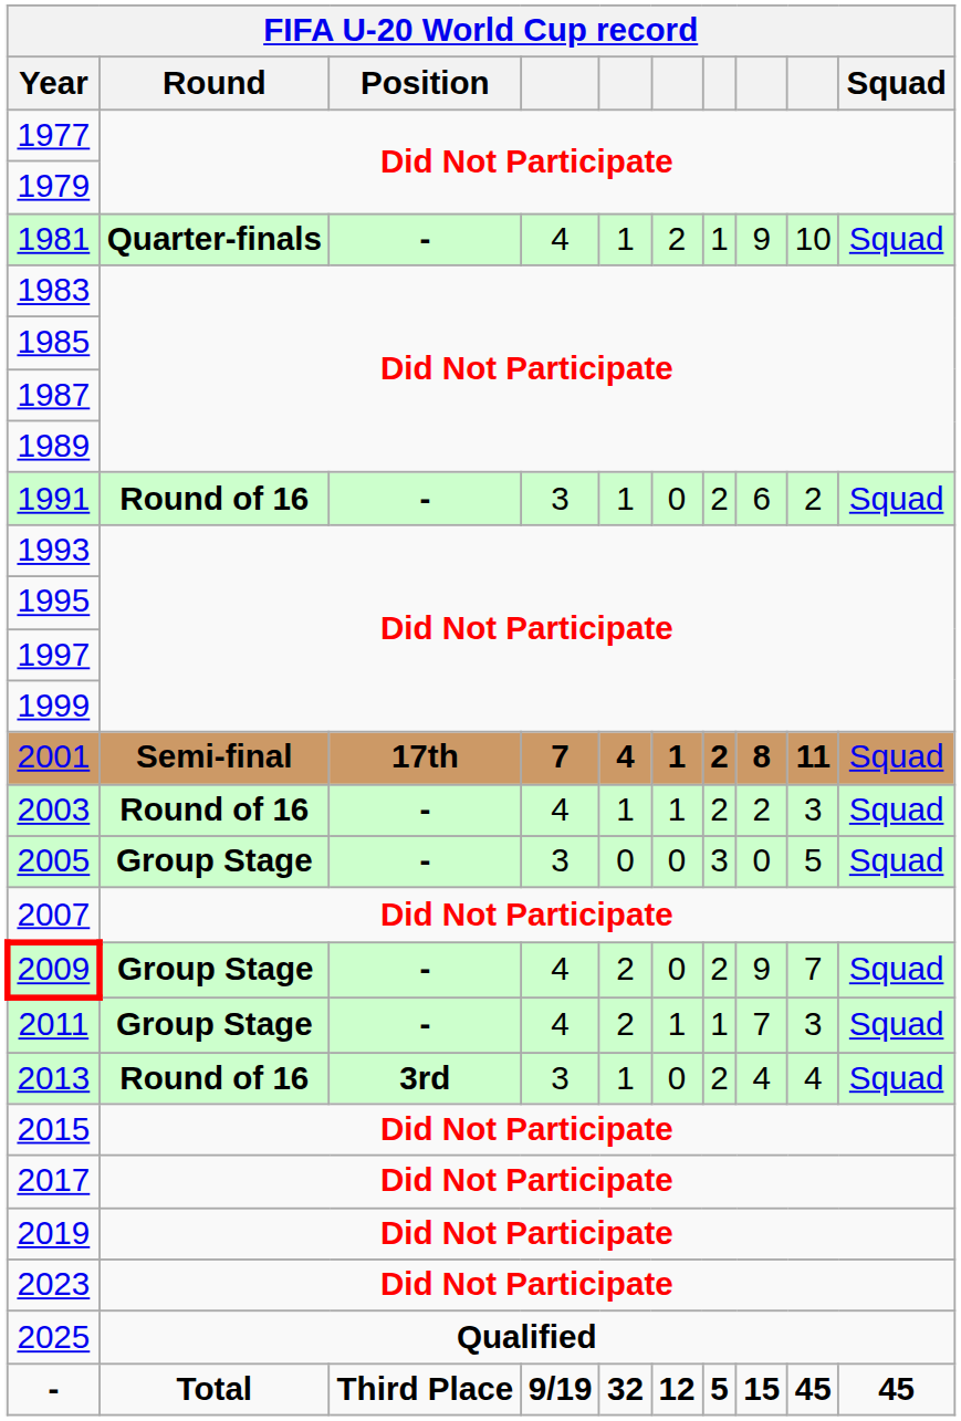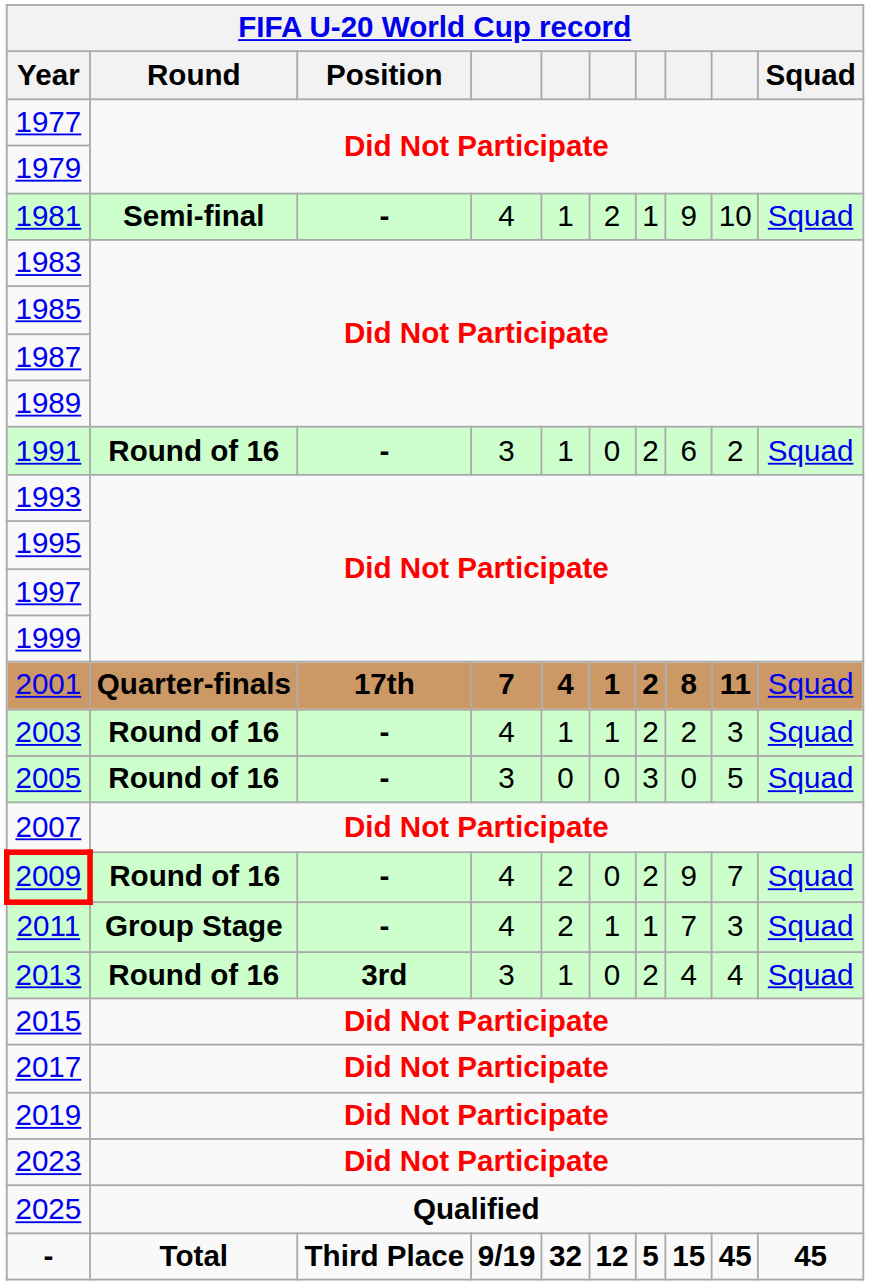1981 | Round: Quarter-finals -> Semi-final
2001 | Round: Semi-final -> Quarter-finals
2005 | Round: Group Stage -> Round of 16
2009 | Round: Group Stage -> Round of 16
